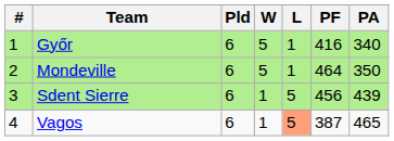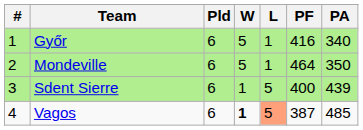Sdent Sierre | PF: 456 -> 400
Vagos | W: normal -> bold
Vagos | PA: 465 -> 485
